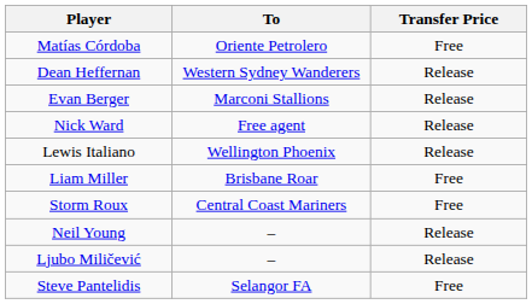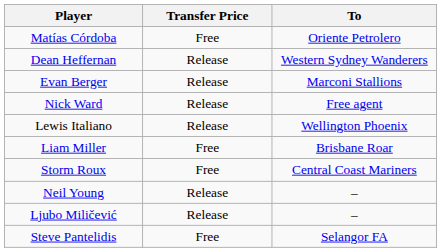columns swapped: To <-> Transfer Price
